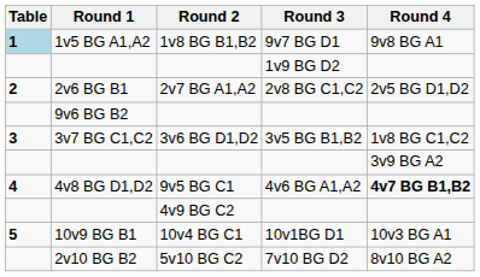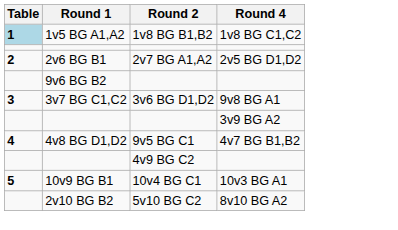- column: Round 3 | 9v7 BG D1 | 1v9 BG D2 | 2v8 BG C1,C2 | 3v5 BG B1,B2 | 4v6 BG A1,A2 | 10v1BG D1 | 7v10 BG D2
1v5 BG A1,A2 | Round 4: 9v8 BG A1 -> 1v8 BG C1,C2
3v7 BG C1,C2 | Round 4: 1v8 BG C1,C2 -> 9v8 BG A1
4v8 BG D1,D2 | Round 4: bold -> normal
